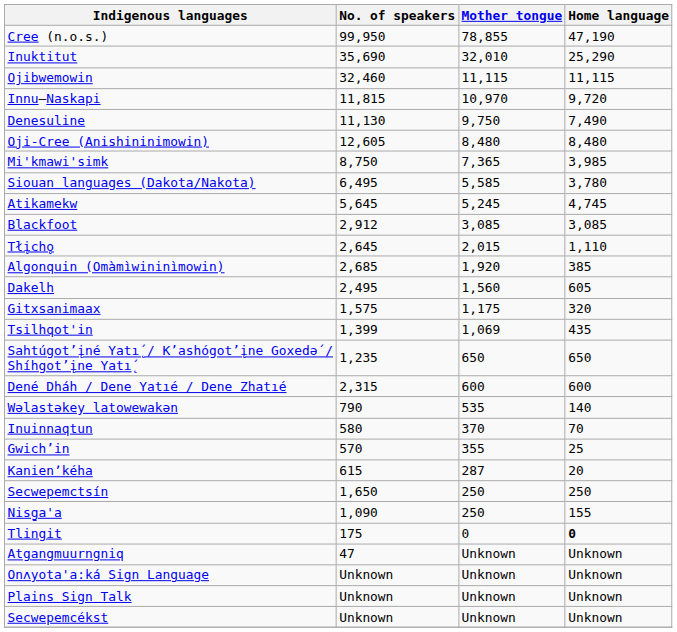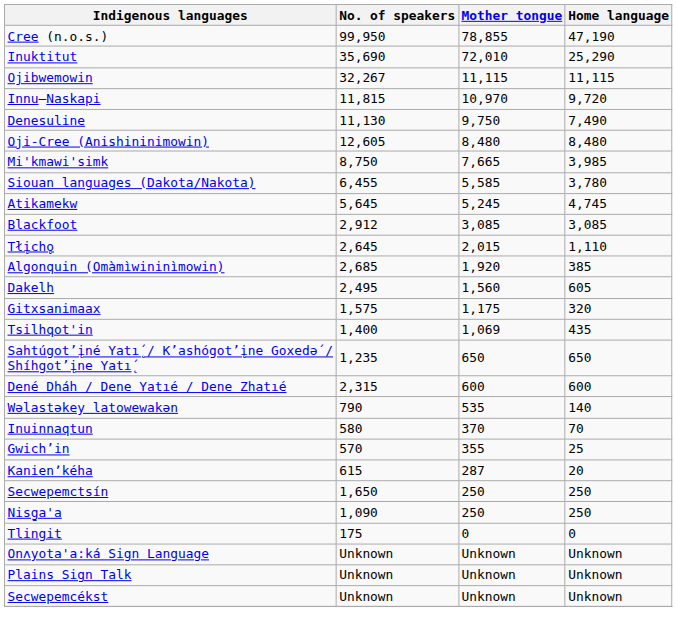Inuktitut | Mother tongue: 32,010 -> 72,010
Ojibwemowin | No. of speakers: 32,460 -> 32,267
Mi'kmawi'simk | Mother tongue: 7,365 -> 7,665
Siouan languages (Dakota/Nakota) | No. of speakers: 6,495 -> 6,455
Tsilhqot'in | No. of speakers: 1,399 -> 1,400
Nisg̱a'a | Home language: 155 -> 250
Tlingit | Home language: bold -> normal
- row: Atgangmuurngniq | 47 | Unknown | Unknown
